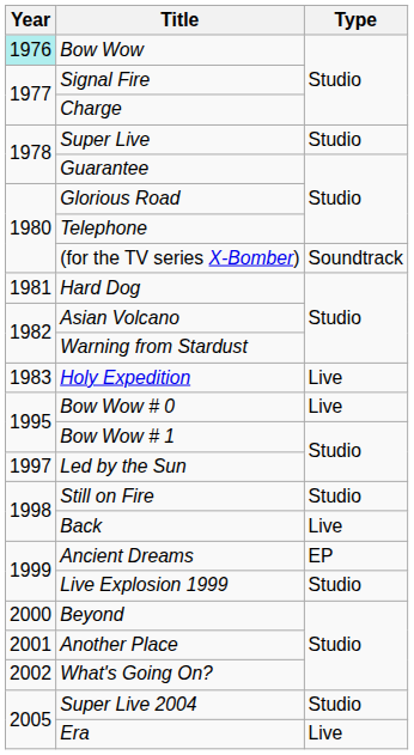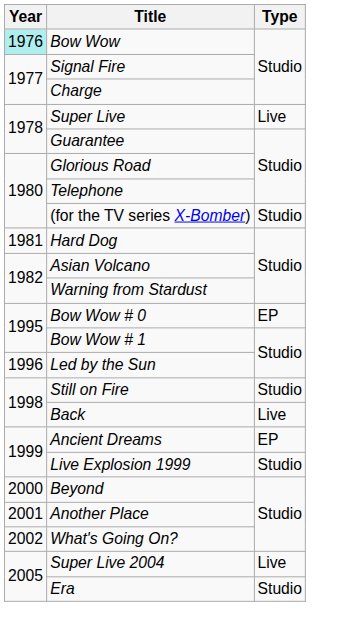Super Live | Type: Studio -> Live
(for the TV series X-Bomber) | Type: Soundtrack -> Studio
- row: 1983 | Holy Expedition | Live
Bow Wow # 0 | Type: Live -> EP
Led by the Sun | Year: 1997 -> 1996
Super Live 2004 | Type: Studio -> Live
Era | Type: Live -> Studio
